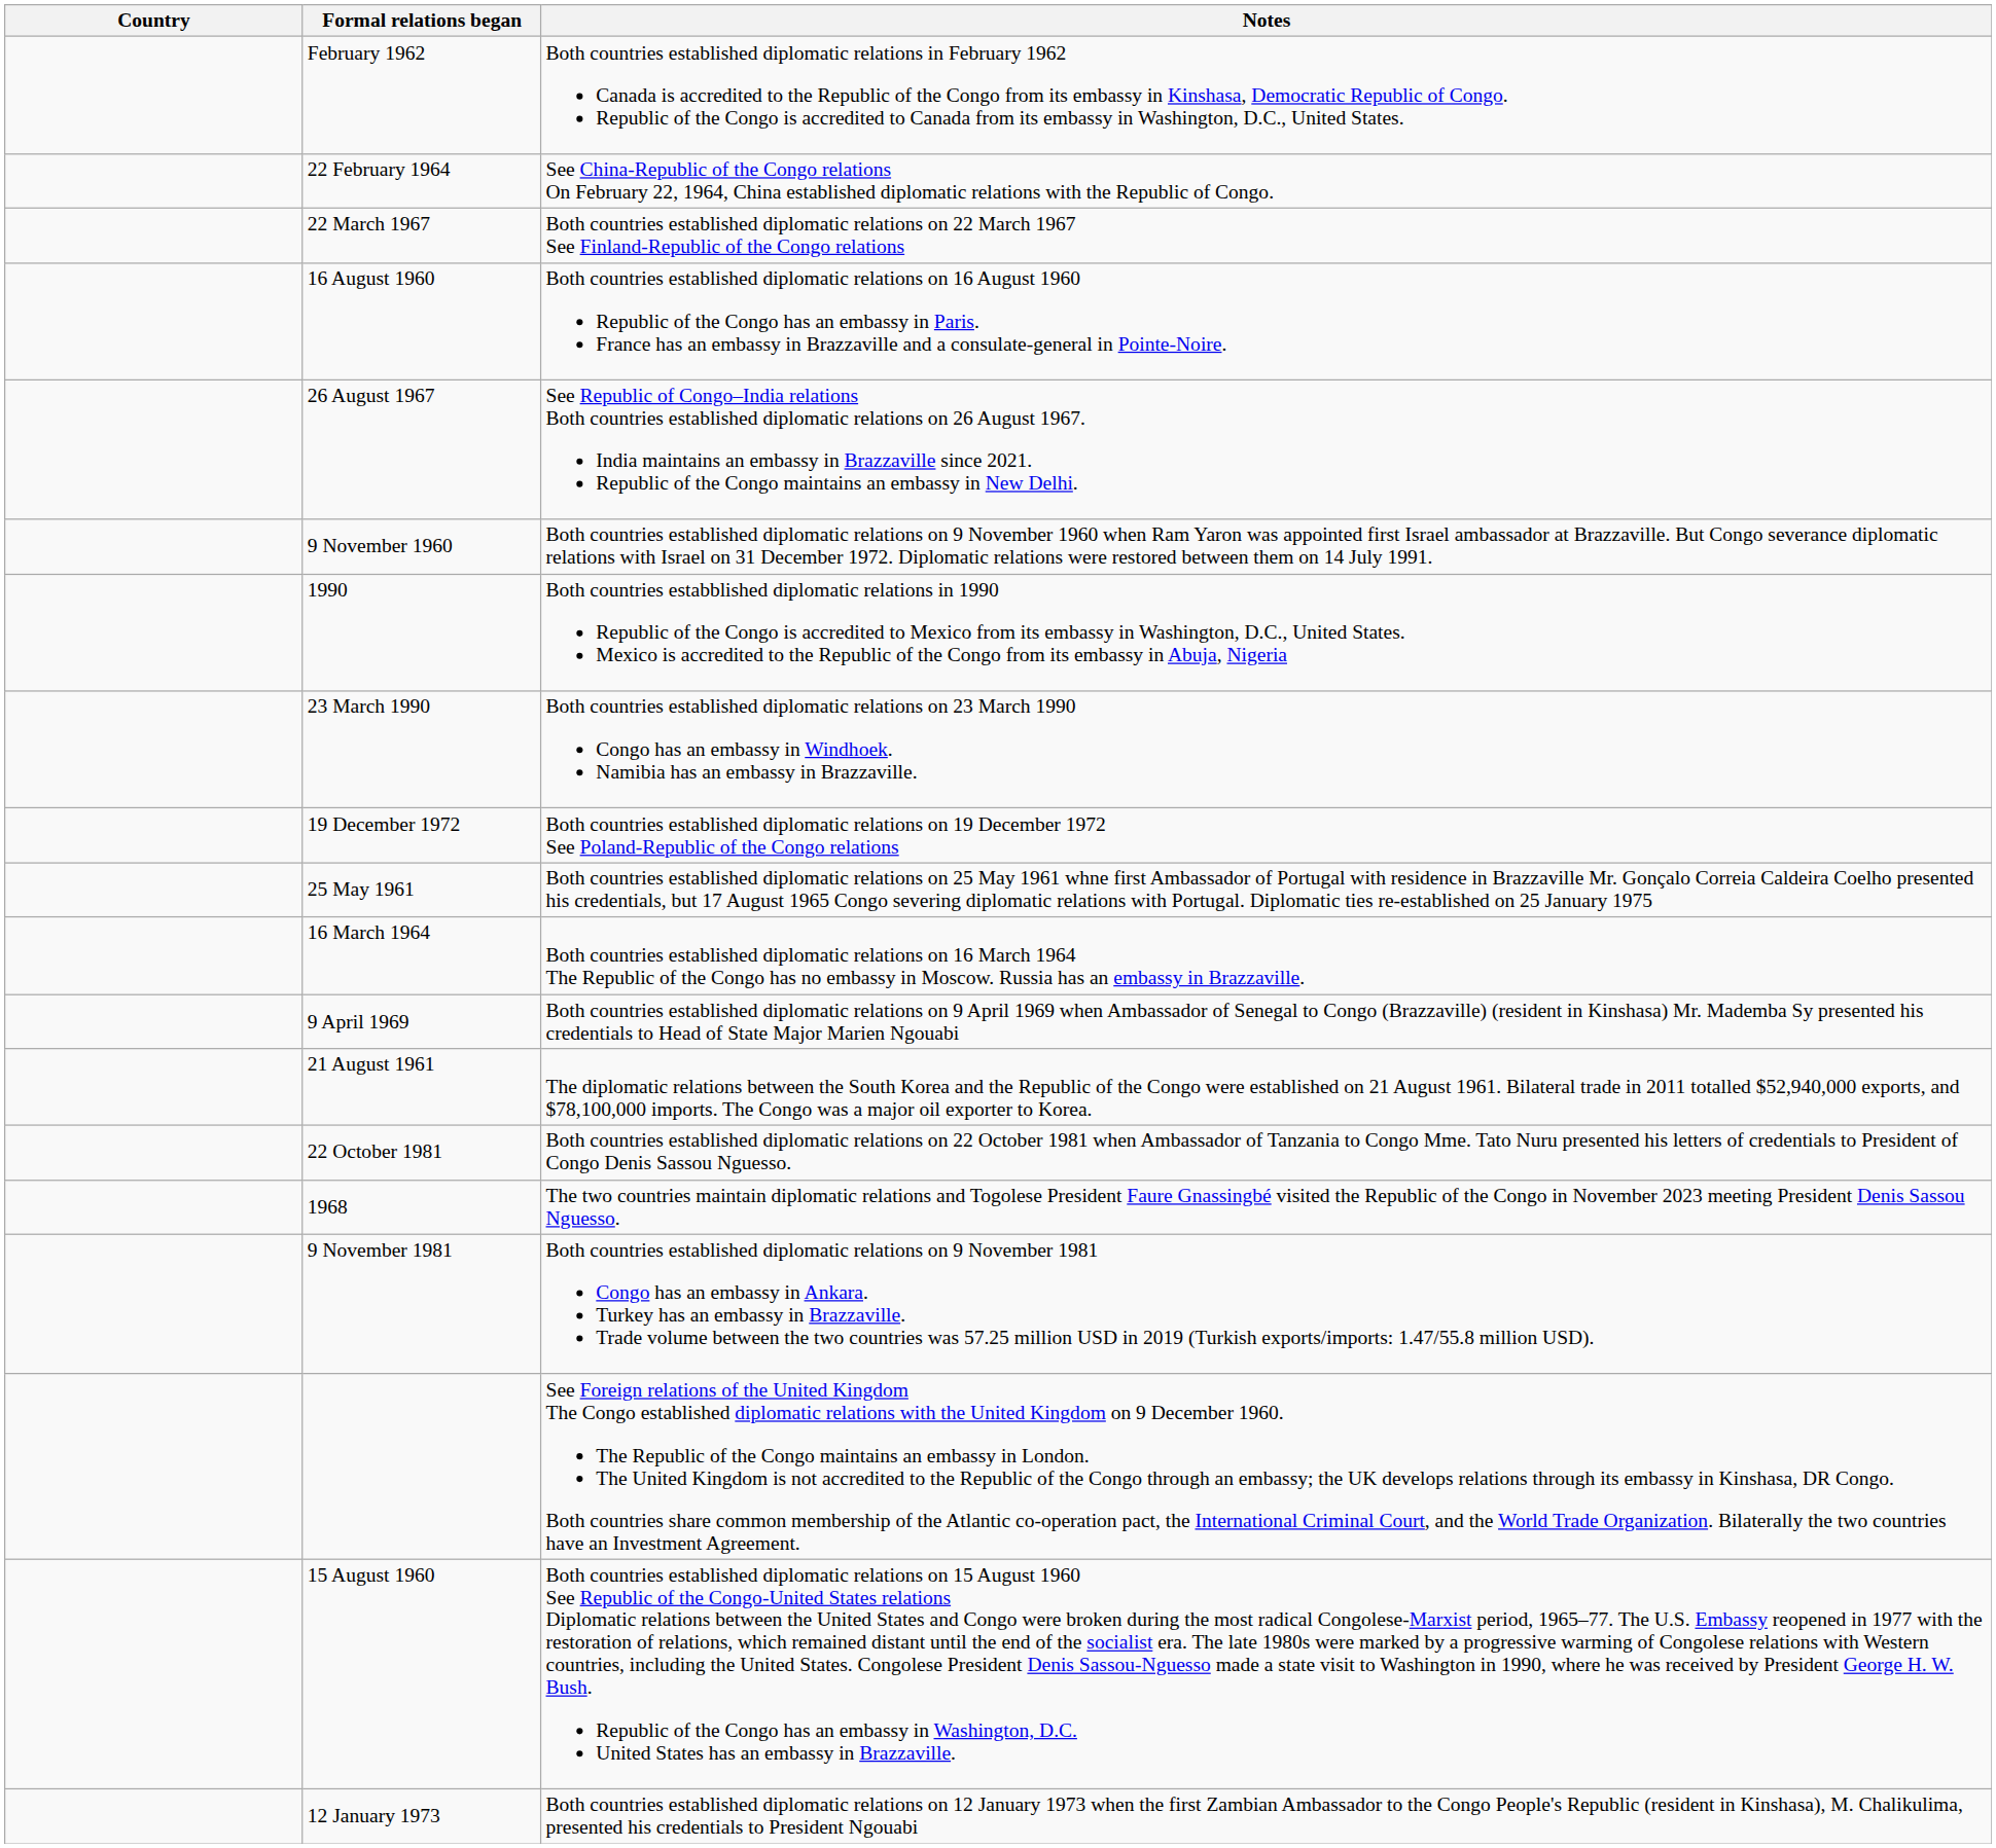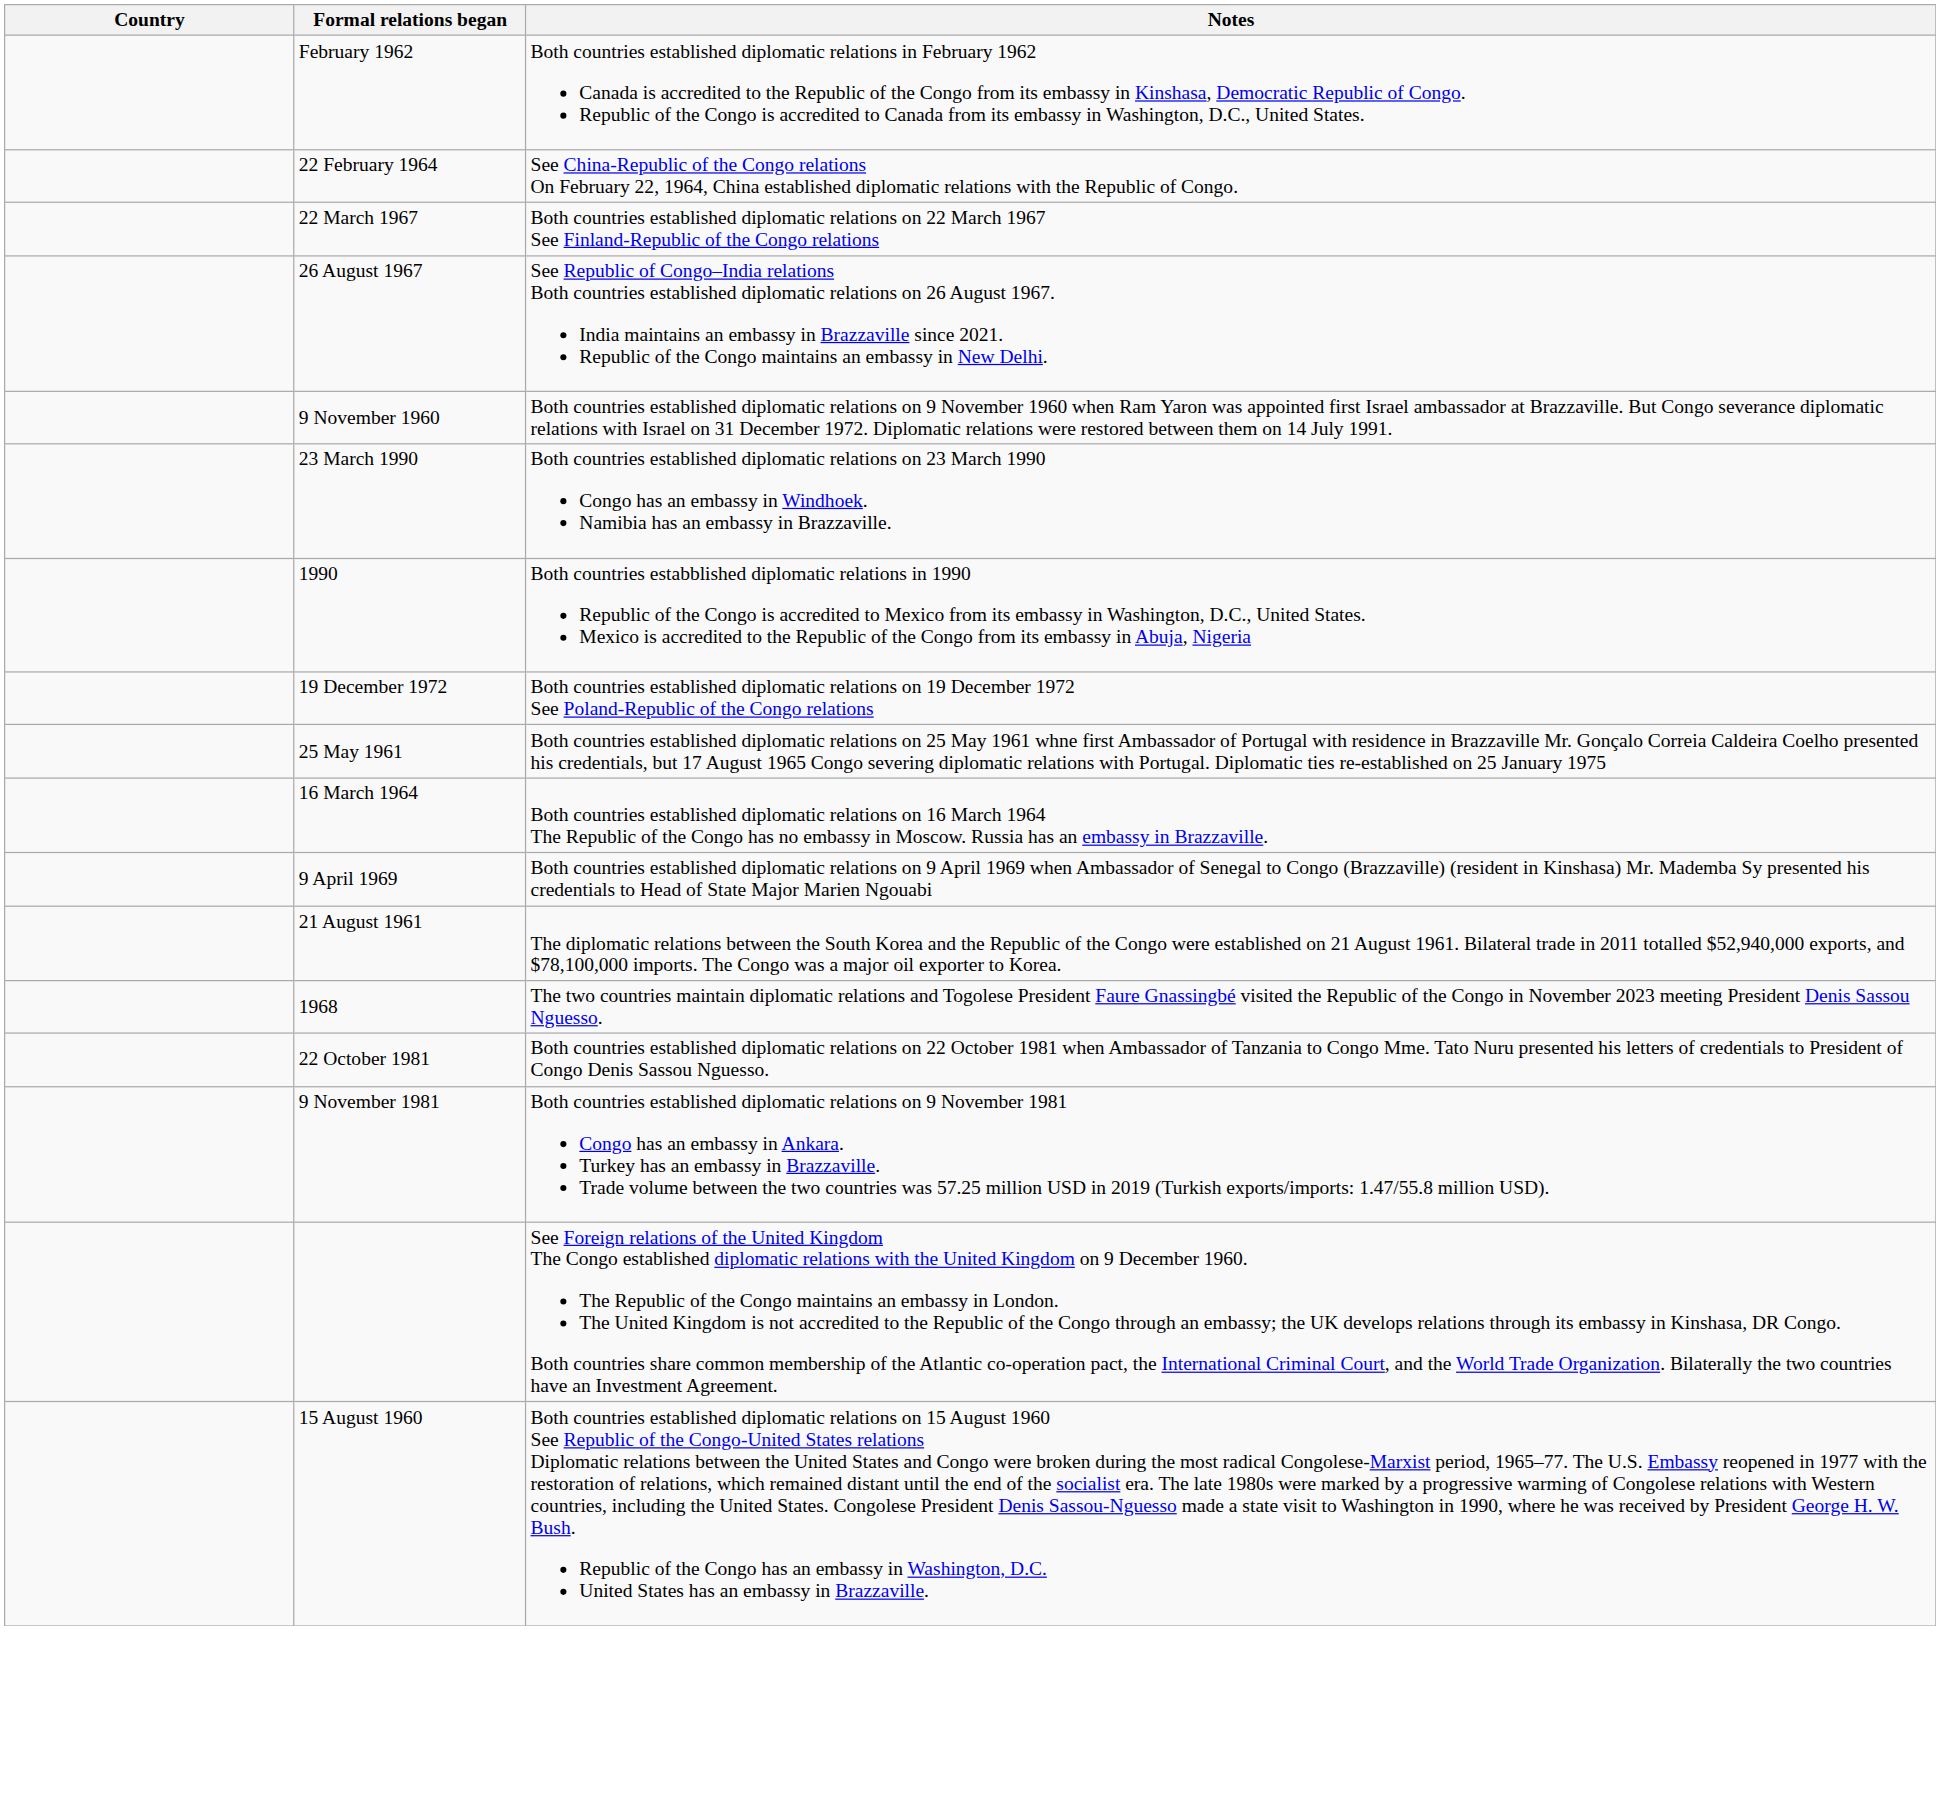- row: 16 August 1960 | Both countries established diplomatic relations on 16 August 1960 Republic of the Congo has an embassy in Paris. France has an embassy in Brazzaville and a consulate-general in Pointe-Noire.
rows swapped: 1990 <-> 23 March 1990
rows swapped: 22 October 1981 <-> 1968
- row: 12 January 1973 | Both countries established diplomatic relations on 12 January 1973 when the first Zambian Ambassador to the Congo People's Republic (resident in Kinshasa), M. Chalikulima, presented his credentials to President Ngouabi
